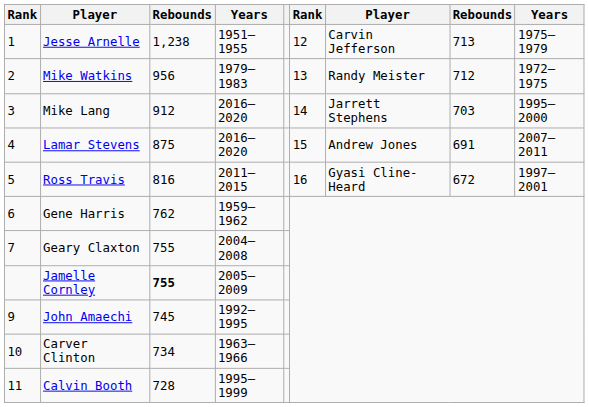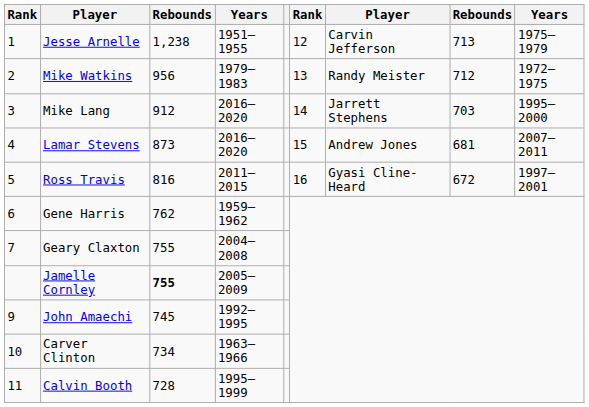Lamar Stevens | column 3: 875 -> 873
Lamar Stevens | column 8: 691 -> 681
